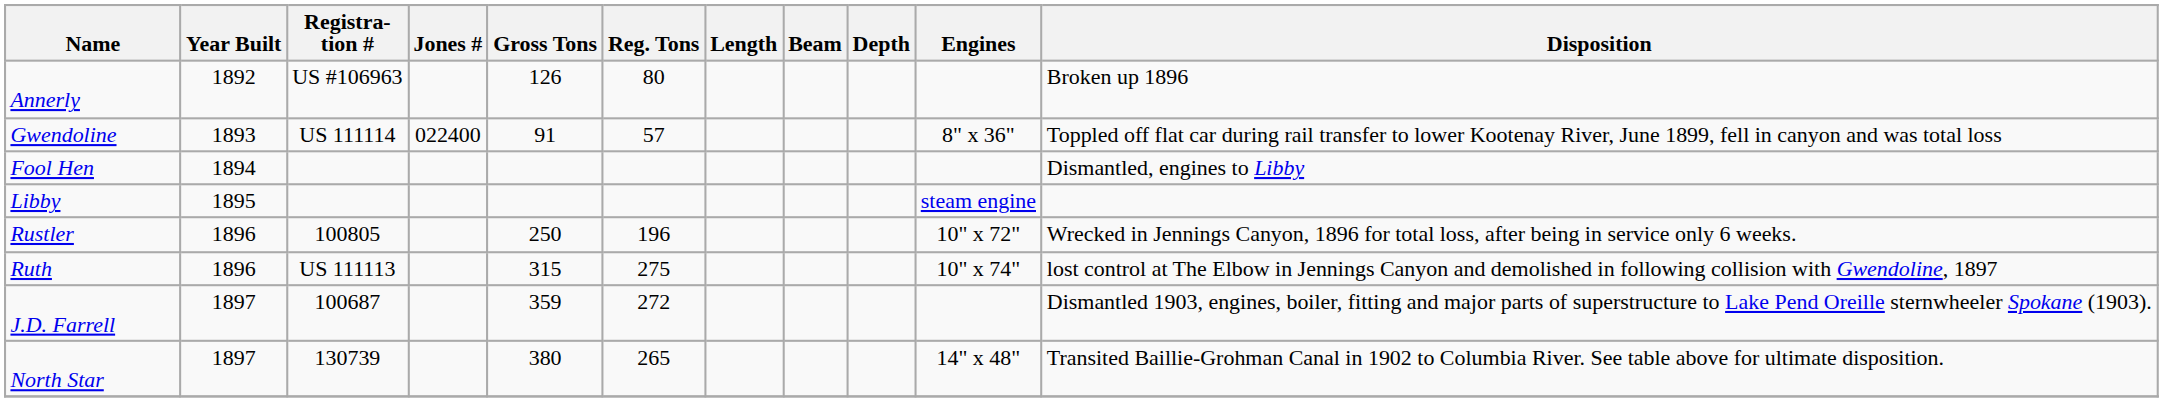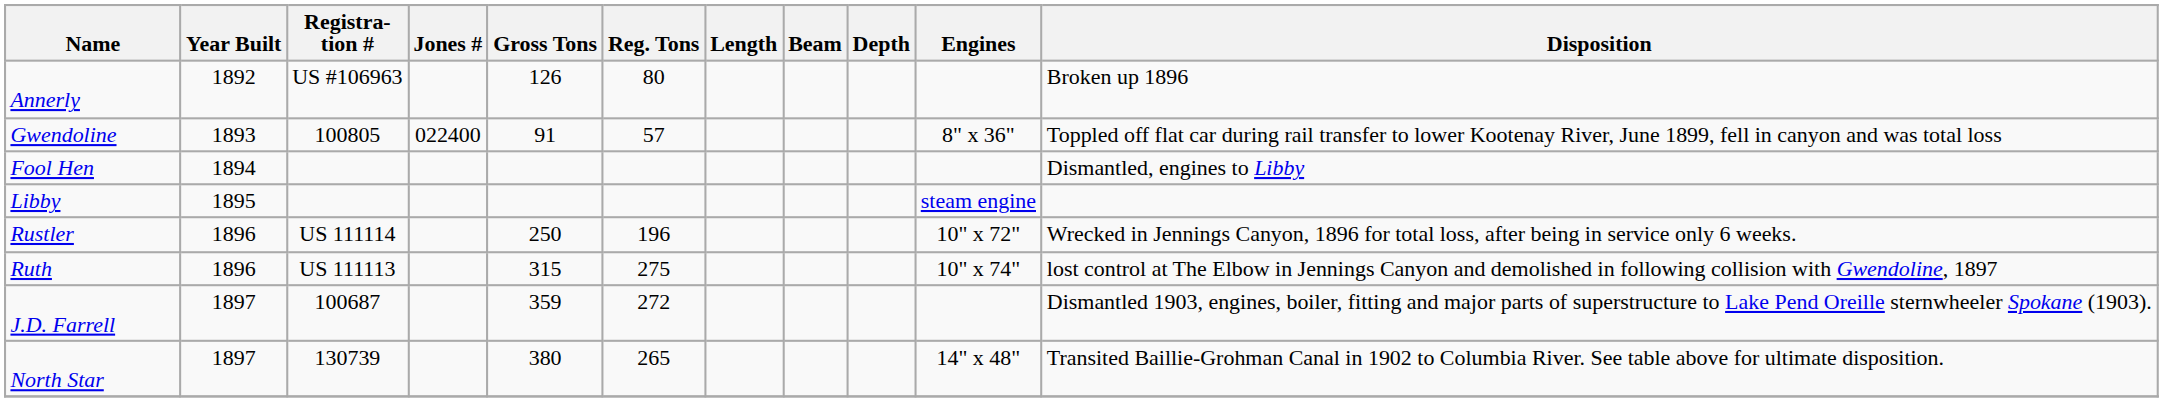Gwendoline | Registra- tion #: US 111114 -> 100805
Rustler | Registra- tion #: 100805 -> US 111114
